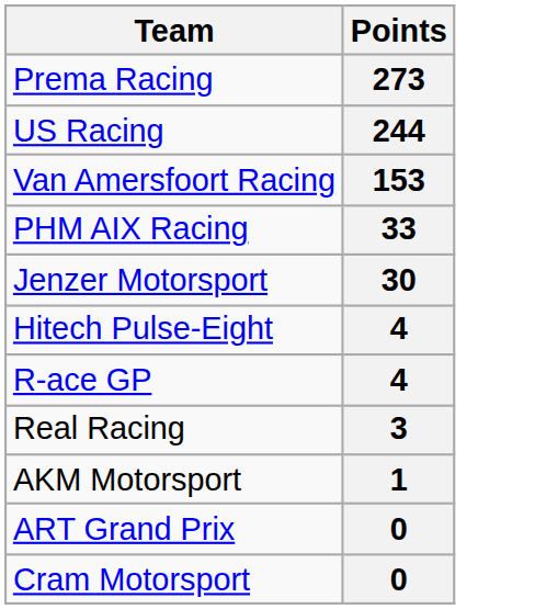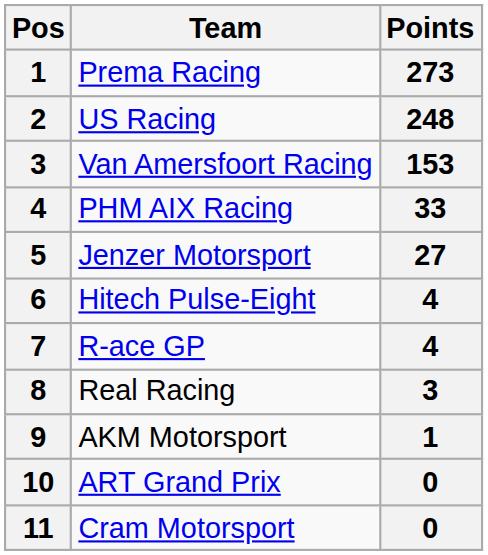+ column: Pos | 1 | 2 | 3 | 4 | 5 | 6 | 7 | 8 | 9 | 10 | 11
US Racing | Points: 244 -> 248
Jenzer Motorsport | Points: 30 -> 27
